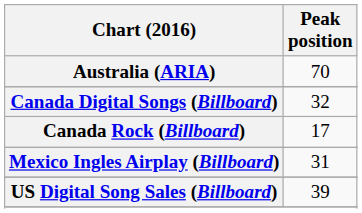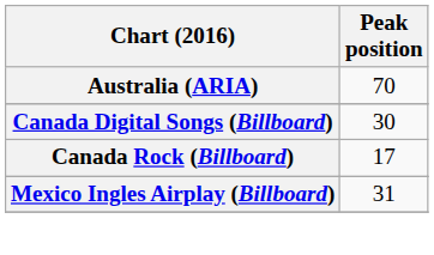Canada Digital Songs (Billboard) | Peak position: 32 -> 30
- row: US Digital Song Sales (Billboard) | 39
